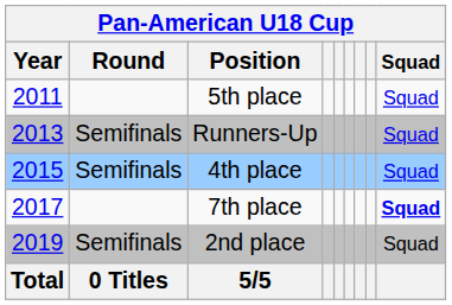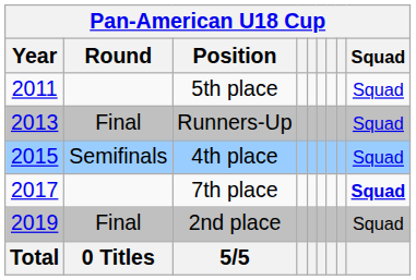Runners-Up | Round: Semifinals -> Final
2nd place | Round: Semifinals -> Final
